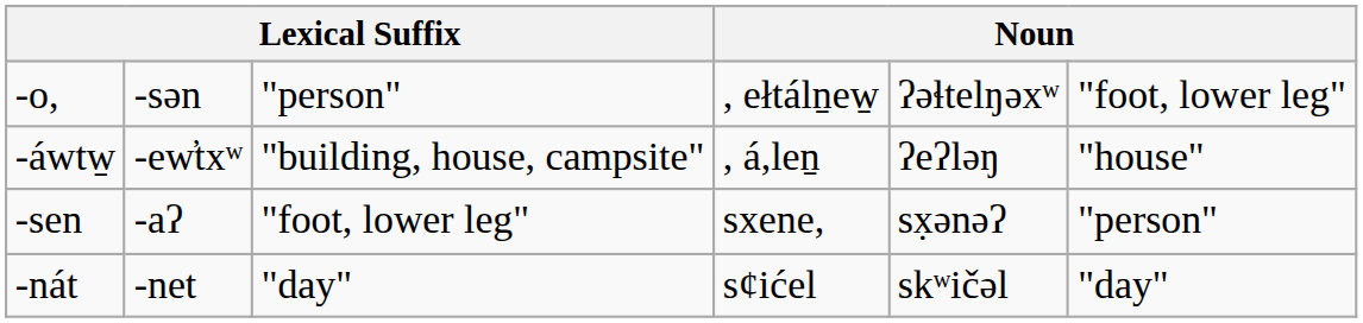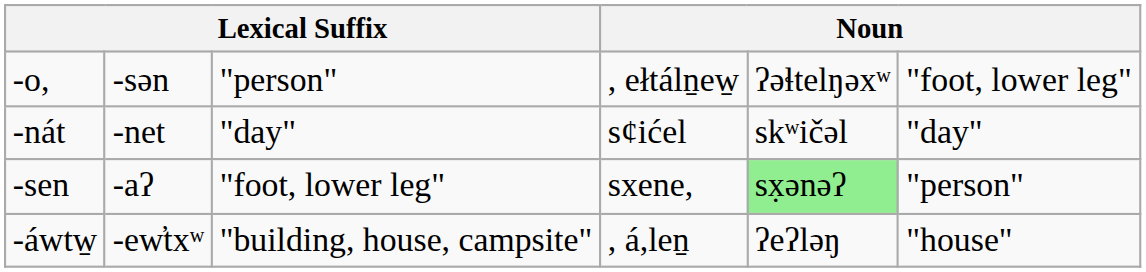rows swapped: -nát <-> -áwtw̱
-sen | column 5: no background -> lightgreen background
